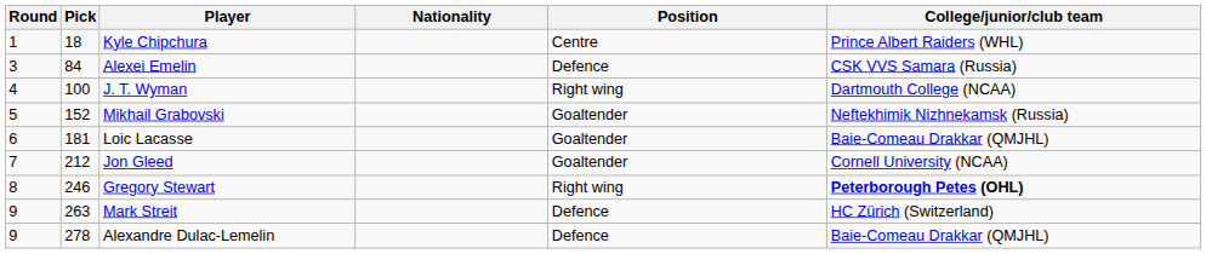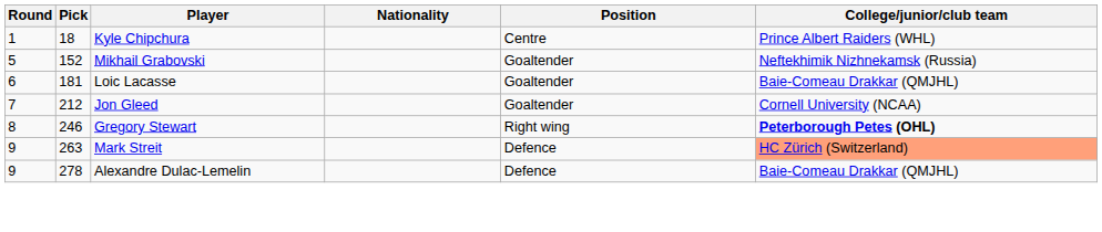- row: 3 | 84 | Alexei Emelin | Defence | CSK VVS Samara (Russia)
- row: 4 | 100 | J. T. Wyman | Right wing | Dartmouth College (NCAA)
Mark Streit | College/junior/club team: no background -> lightsalmon background
